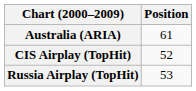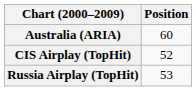Australia (ARIA) | Position: 61 -> 60
